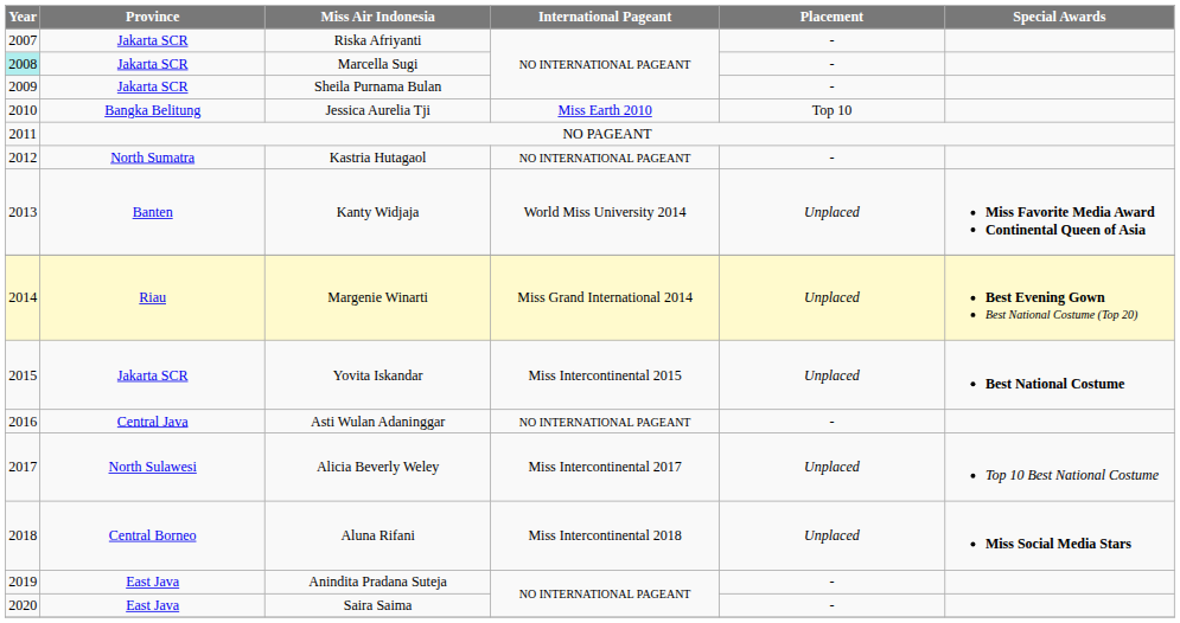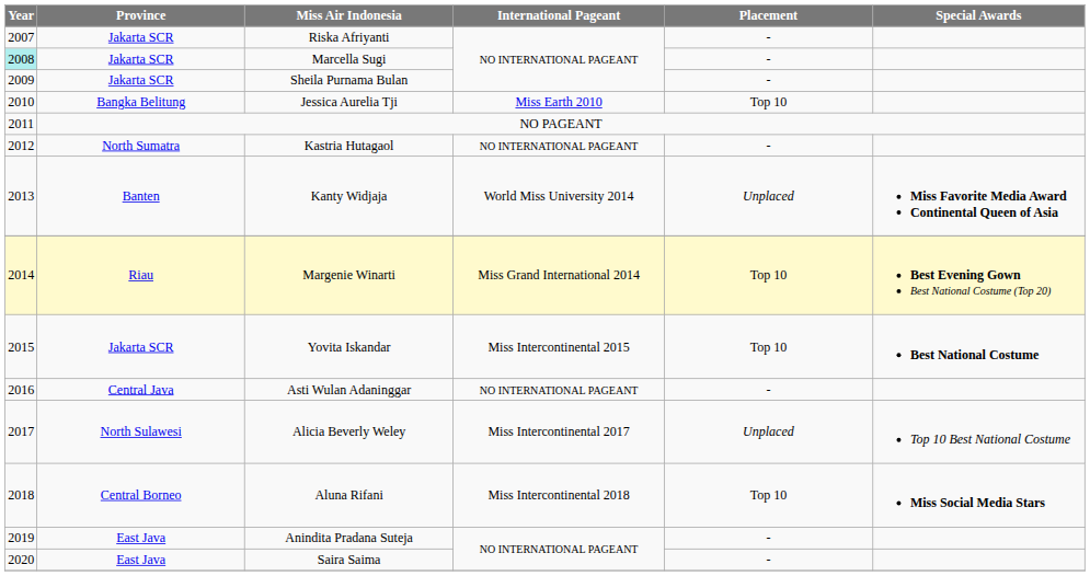Margenie Winarti | Placement: Unplaced -> Top 10
Yovita Iskandar | Placement: Unplaced -> Top 10
Aluna Rifani | Placement: Unplaced -> Top 10
